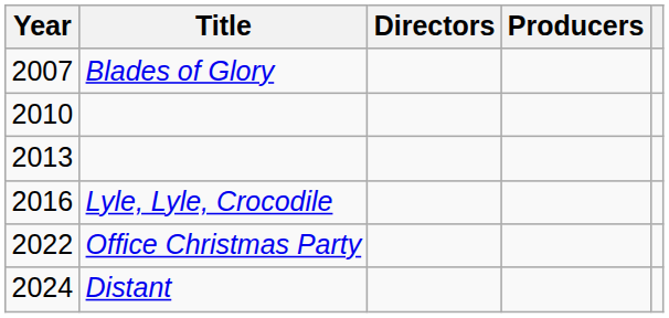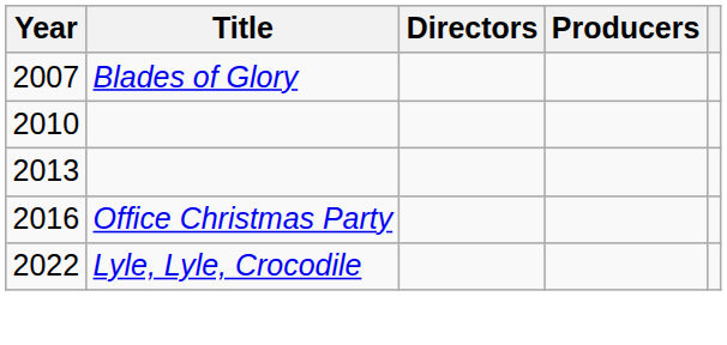2016 | Title: Lyle, Lyle, Crocodile -> Office Christmas Party
2022 | Title: Office Christmas Party -> Lyle, Lyle, Crocodile
- row: 2024 | Distant
